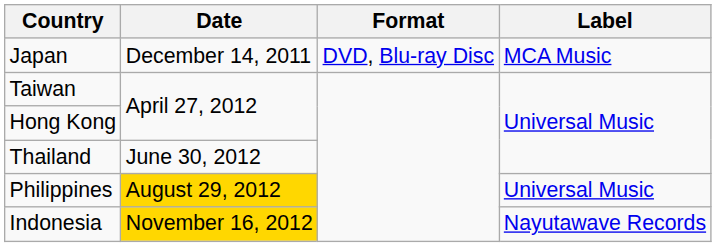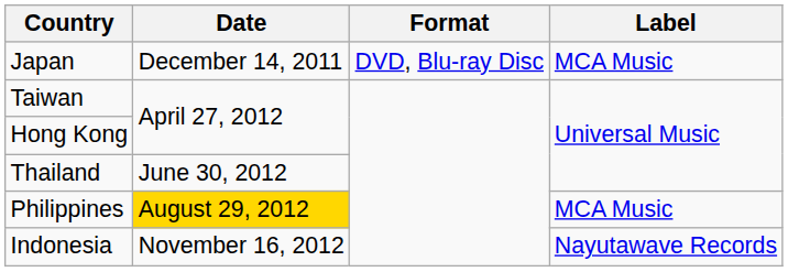Philippines | Label: Universal Music -> MCA Music
Indonesia | Date: gold background -> no background
